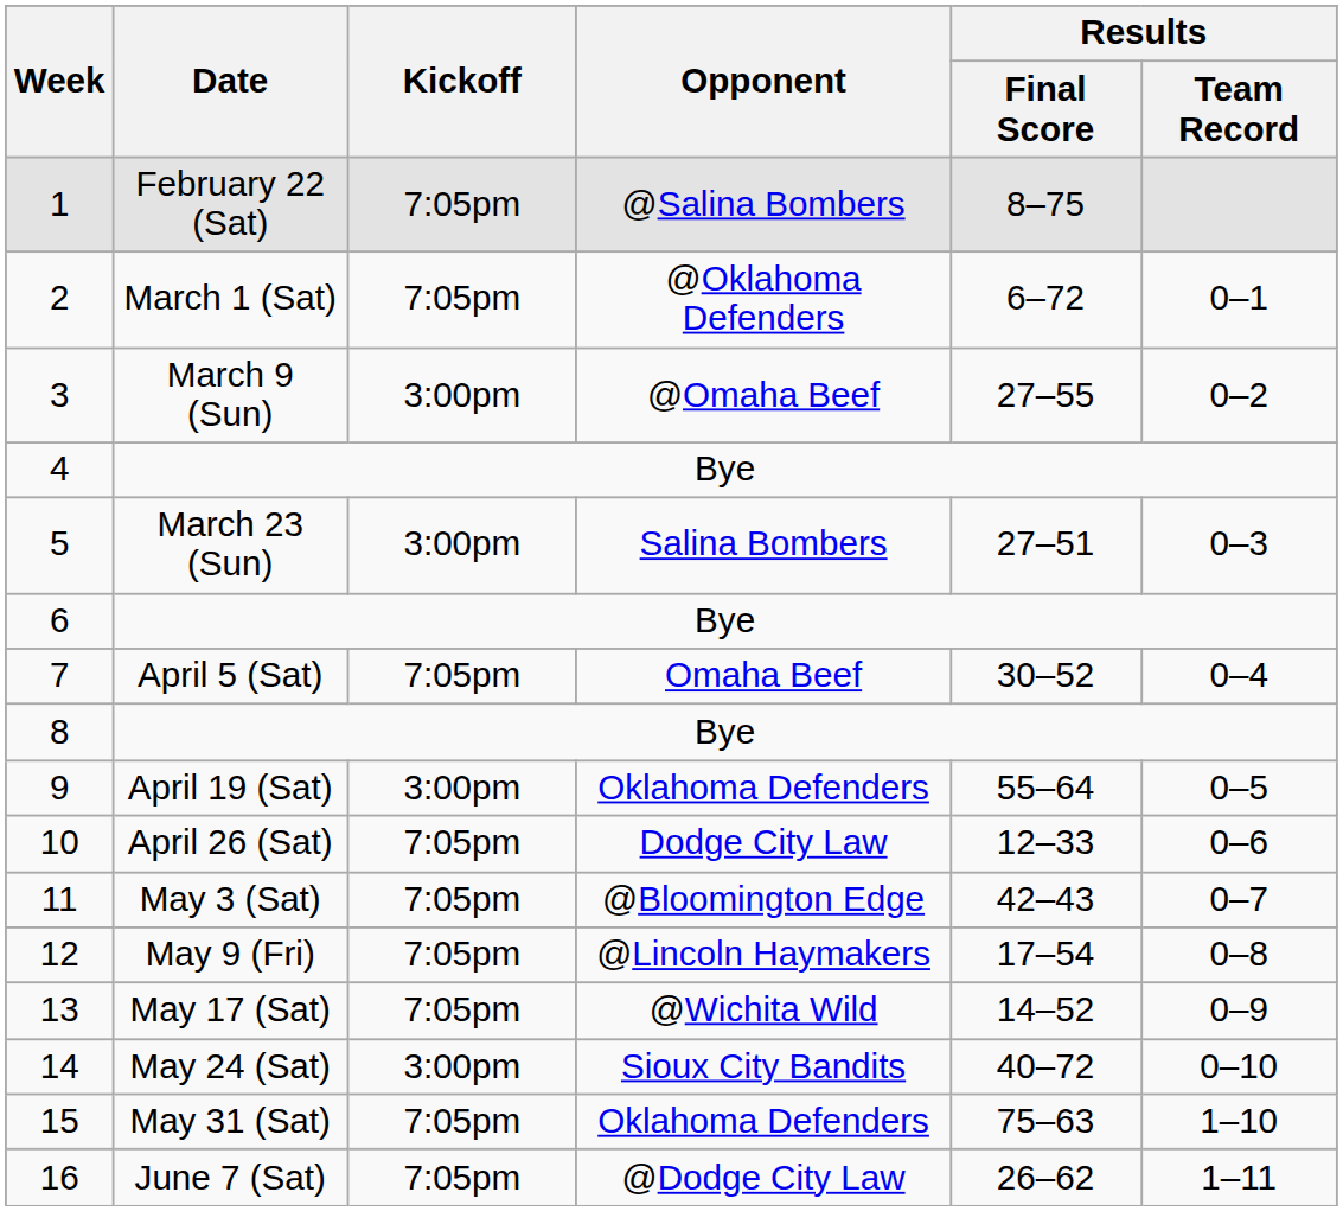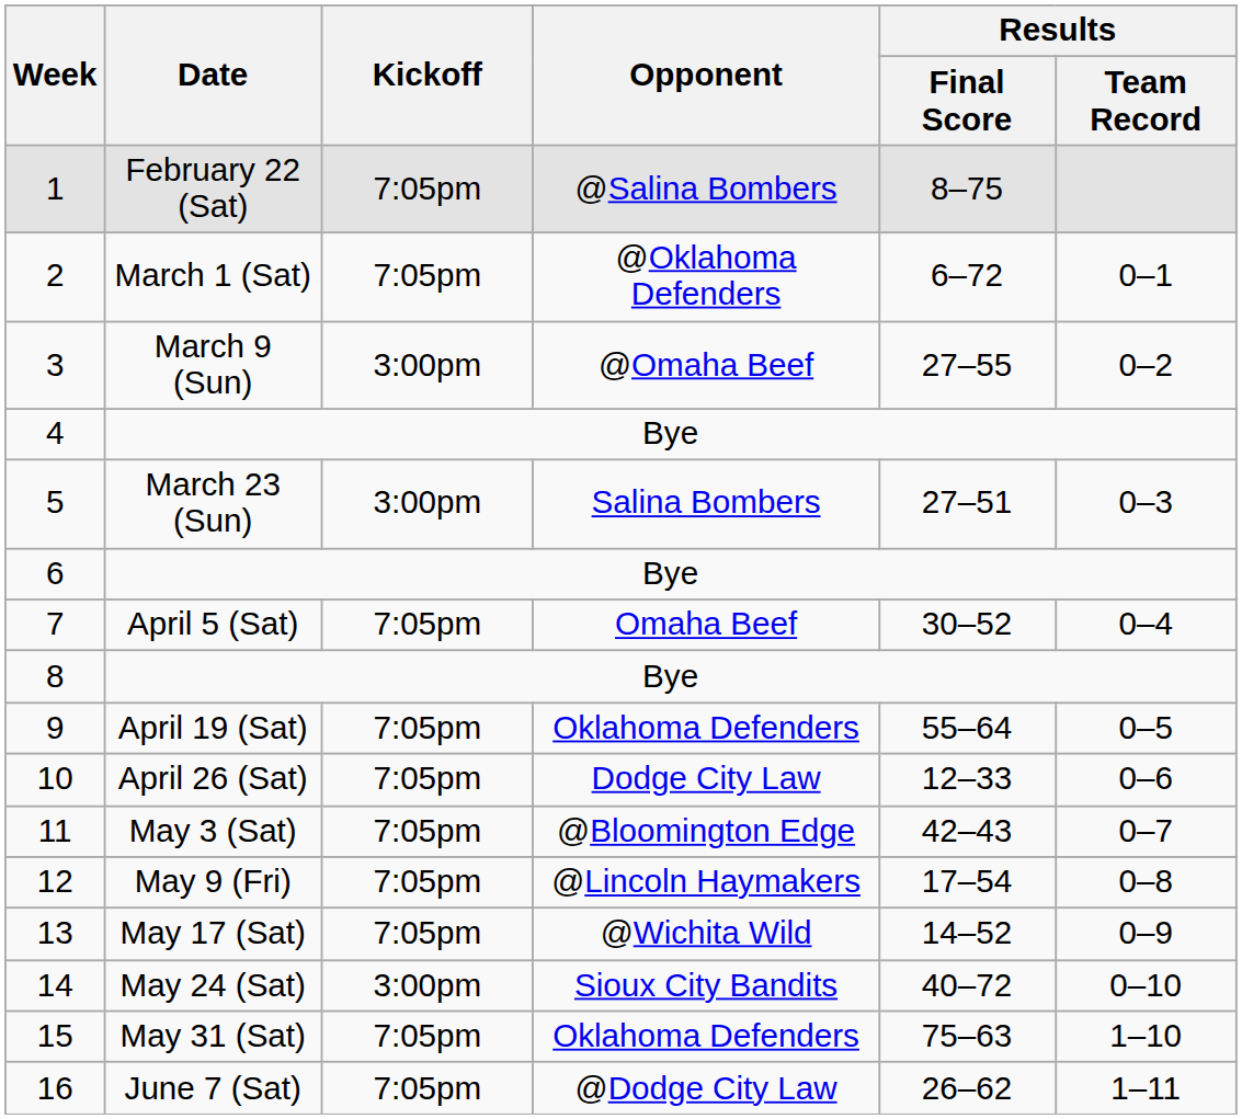9 | Kickoff: 3:00pm -> 7:05pm
